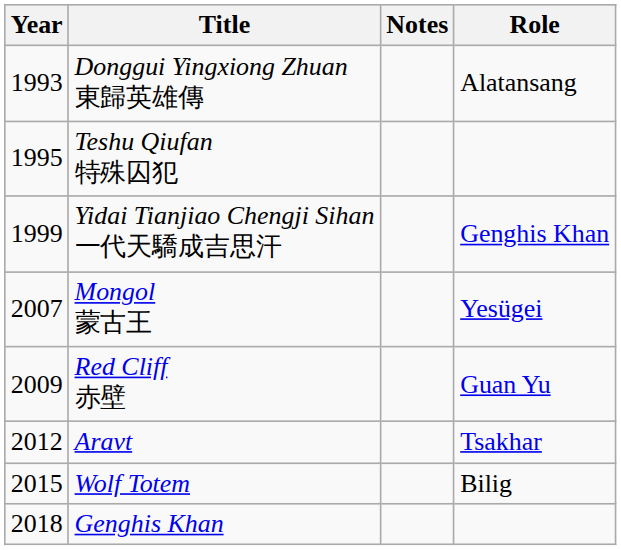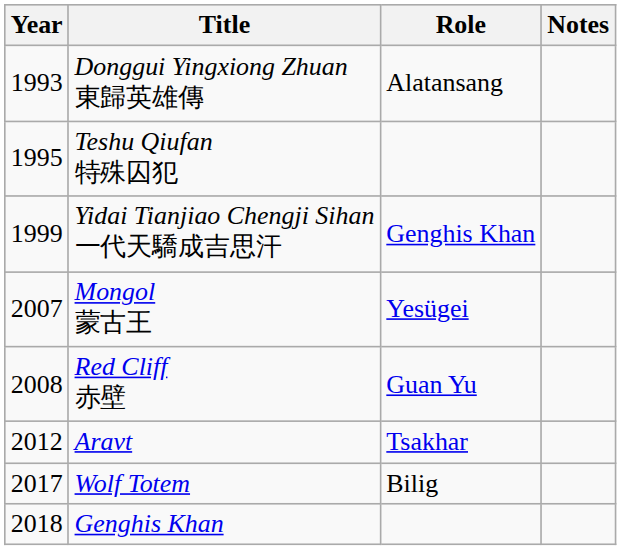columns swapped: Role <-> Notes
Red Cliff 赤壁 | Year: 2009 -> 2008
Wolf Totem | Year: 2015 -> 2017
